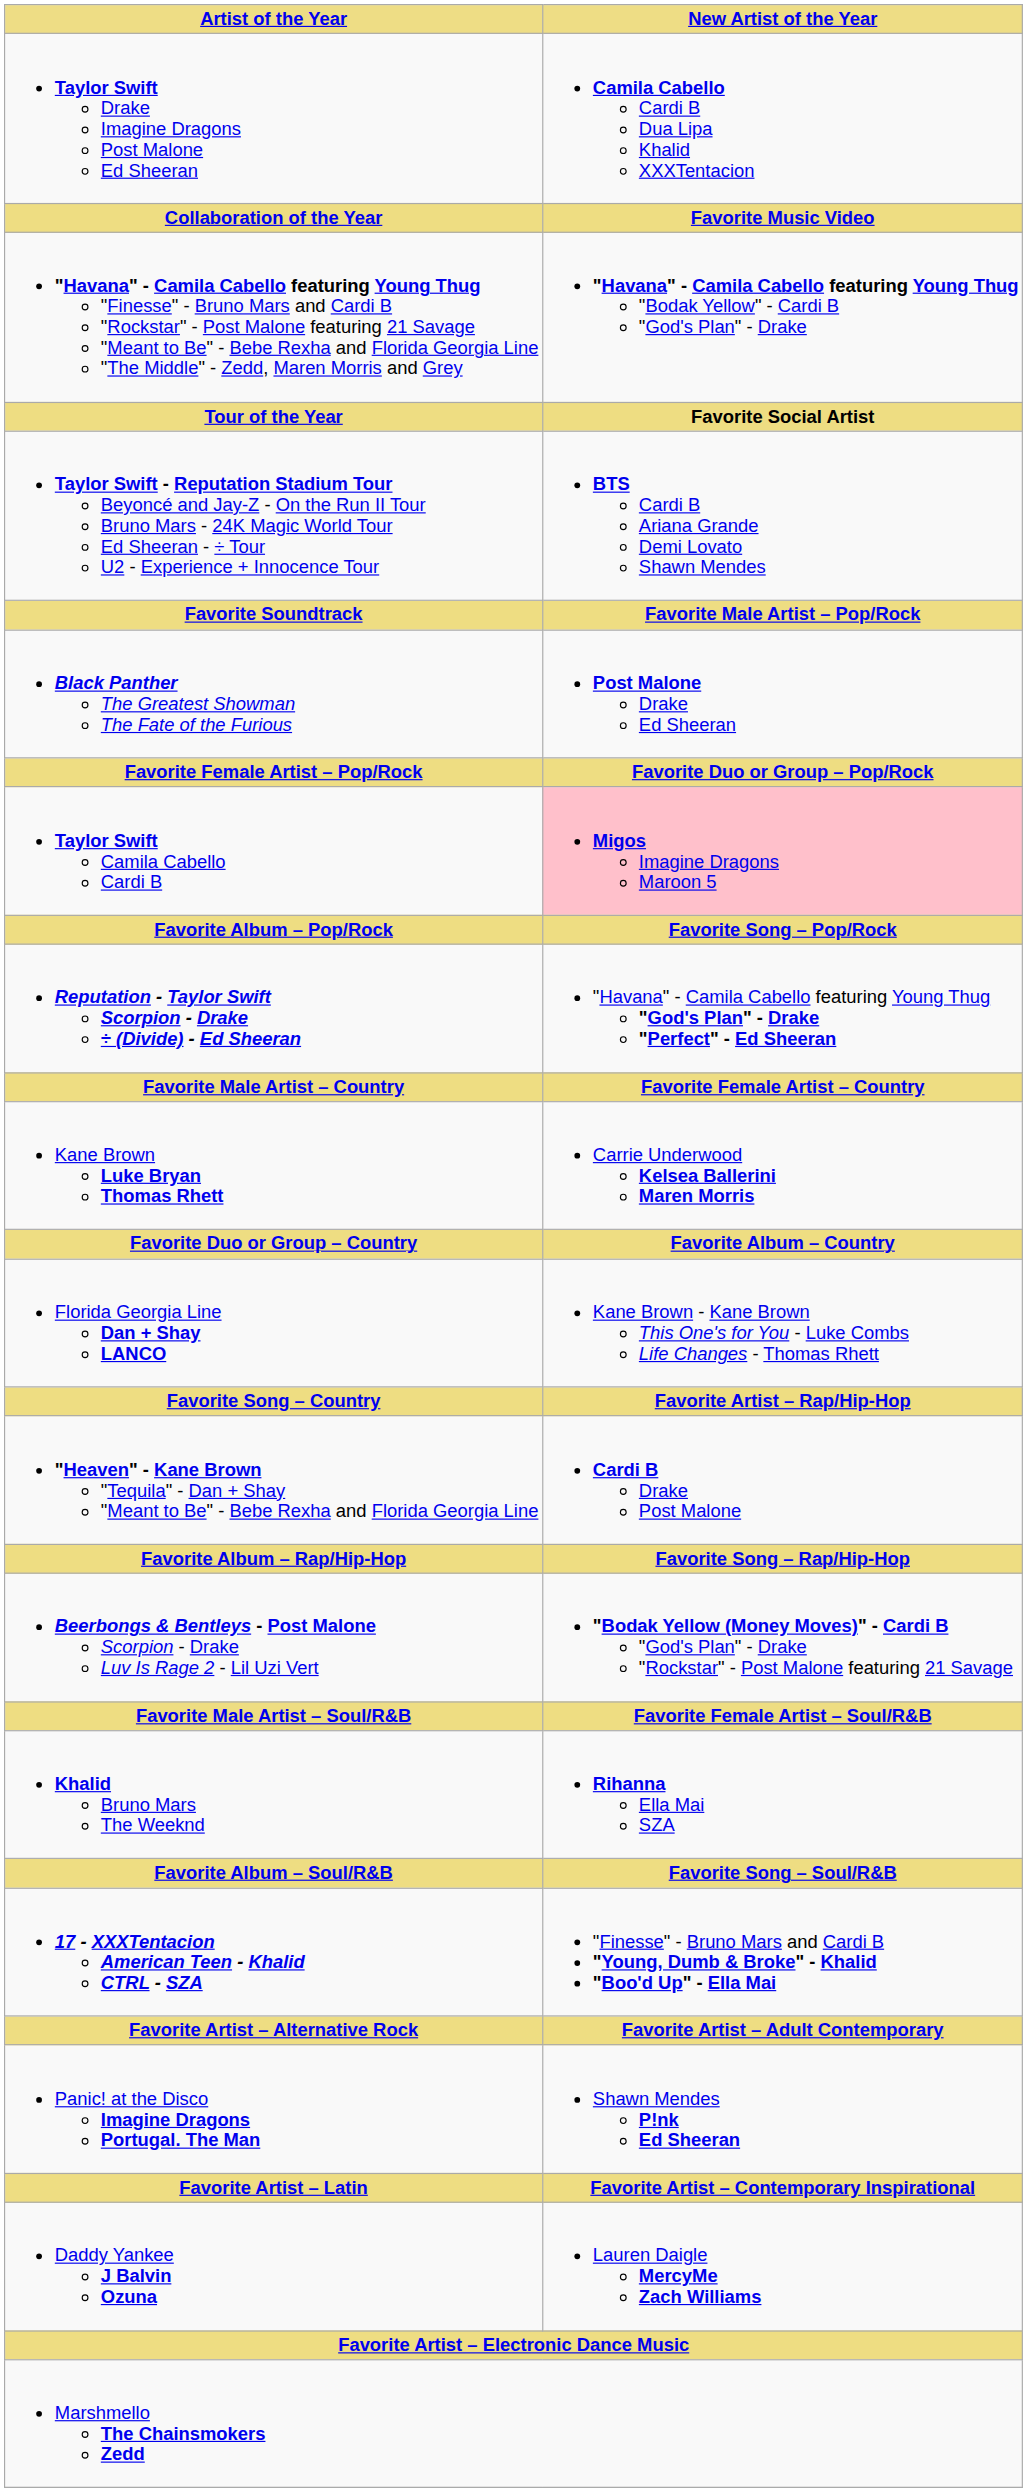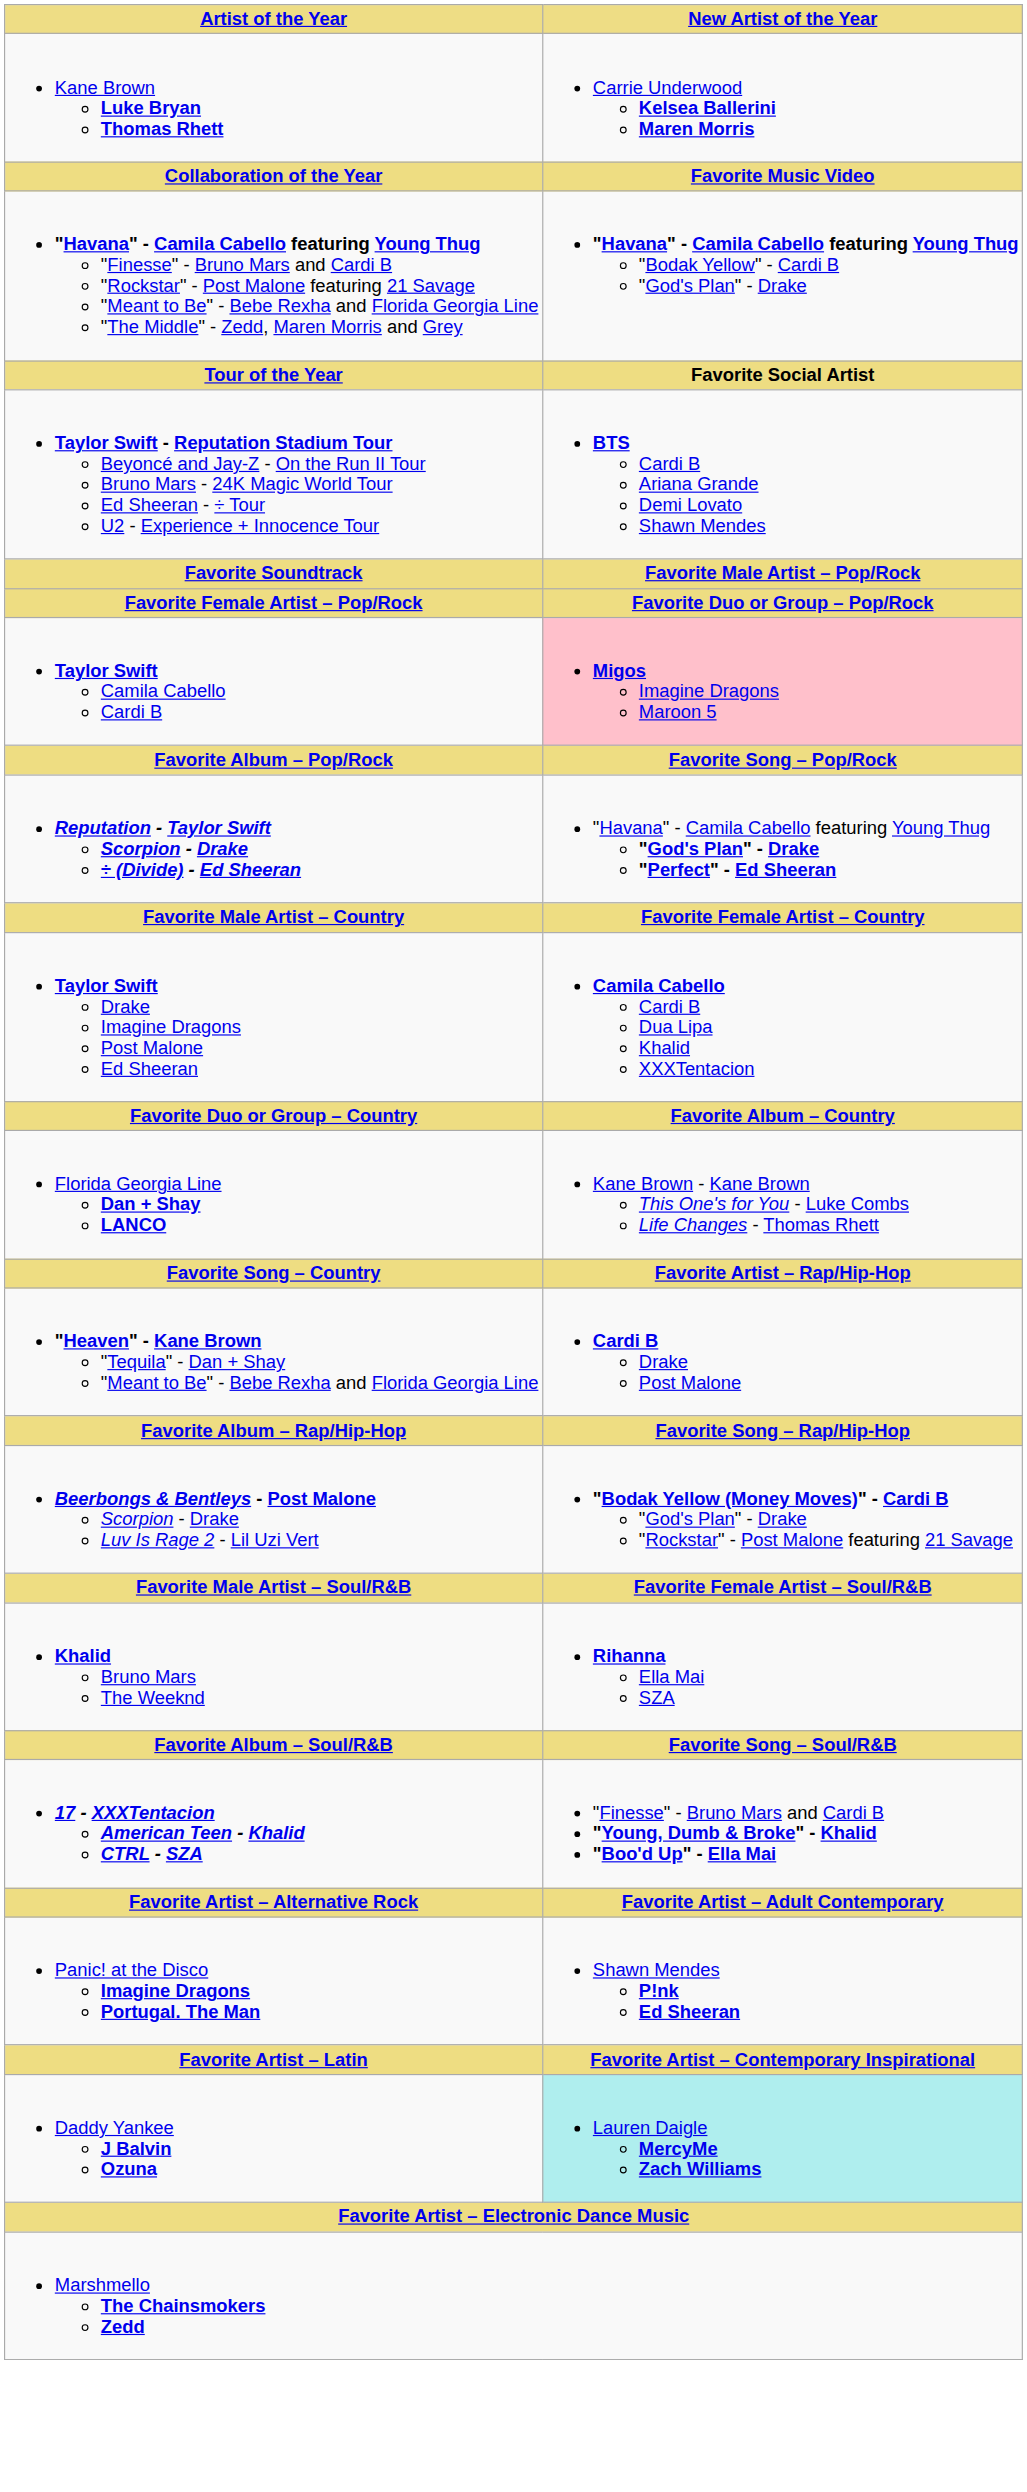rows swapped: Taylor Swift Drake Imagine Dragons Post Malone Ed Sheeran <-> Kane Brown Luke Bryan Thomas Rhett
- row: Black Panther The Greatest Showman The Fate of the Furious | Post Malone Drake Ed Sheeran
Daddy Yankee J Balvin Ozuna | New Artist of the Year: no background -> paleturquoise background
